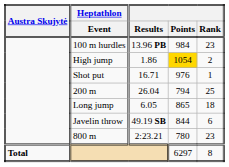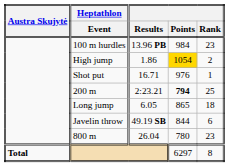200 m | Results: 26.04 -> 2:23.21
200 m | Points: normal -> bold
800 m | Results: 2:23.21 -> 26.04
